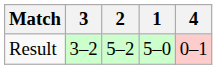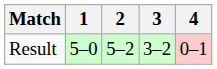columns swapped: 1 <-> 3
